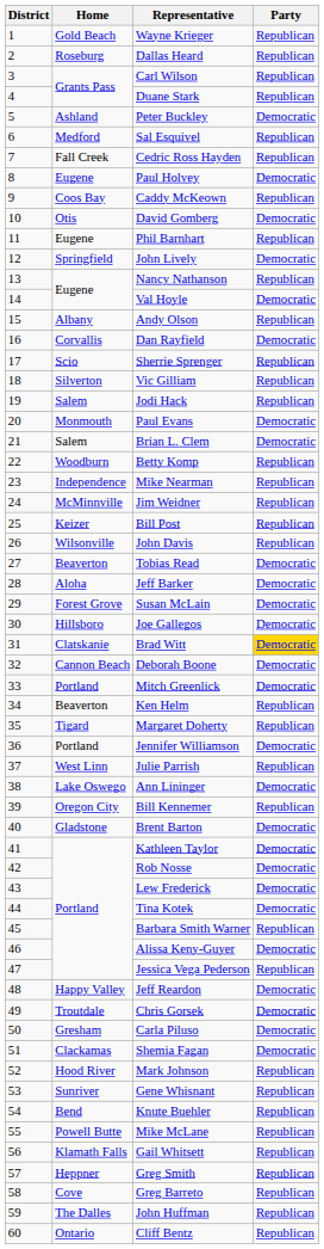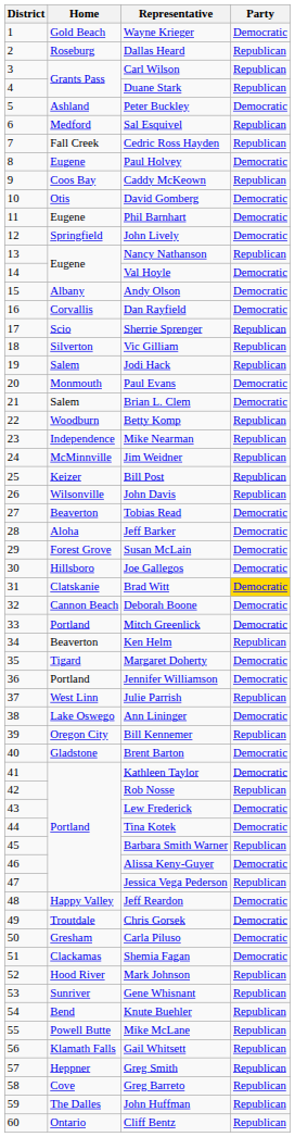Wayne Krieger | Party: Republican -> Democratic
Phil Barnhart | Party: Republican -> Democratic
Andy Olson | Party: Republican -> Democratic
Margaret Doherty | Party: Republican -> Democratic
Rob Nosse | Party: Democratic -> Republican
